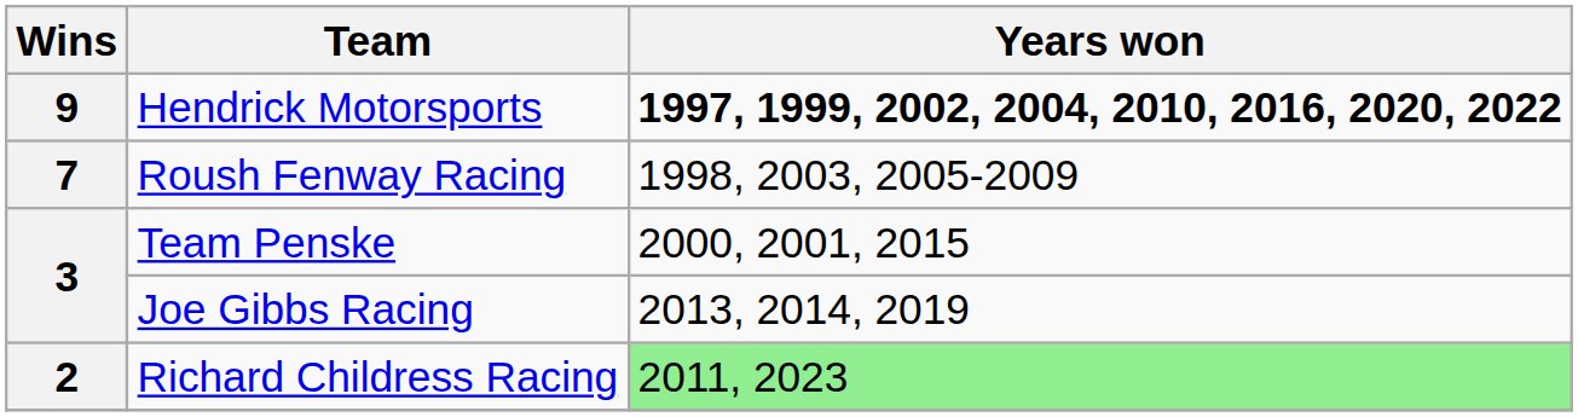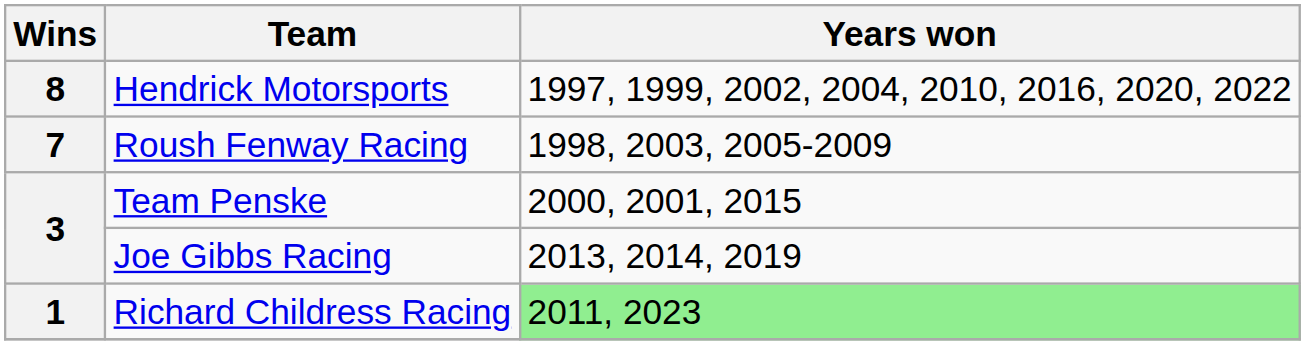Hendrick Motorsports | Wins: 9 -> 8
Hendrick Motorsports | Years won: bold -> normal
Richard Childress Racing | Wins: 2 -> 1
